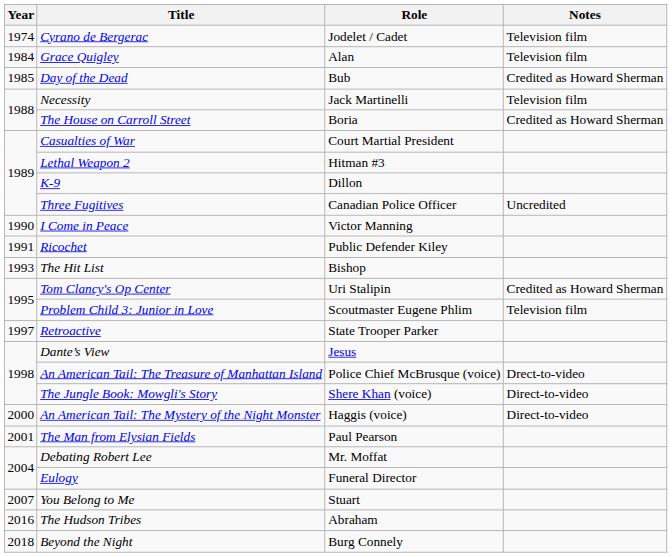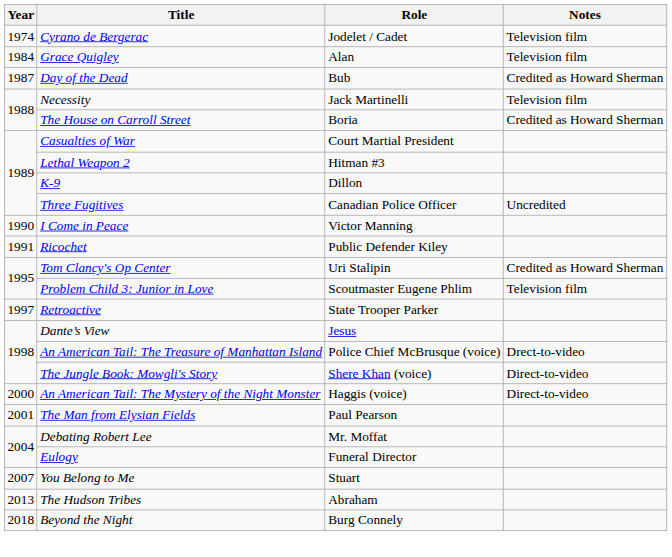Day of the Dead | Year: 1985 -> 1987
- row: 1993 | The Hit List | Bishop
The Hudson Tribes | Year: 2016 -> 2013
